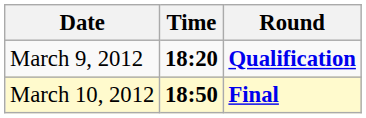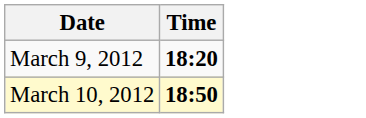- column: Round | Qualification | Final
